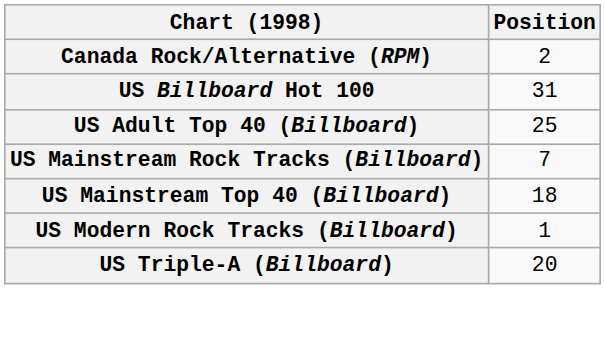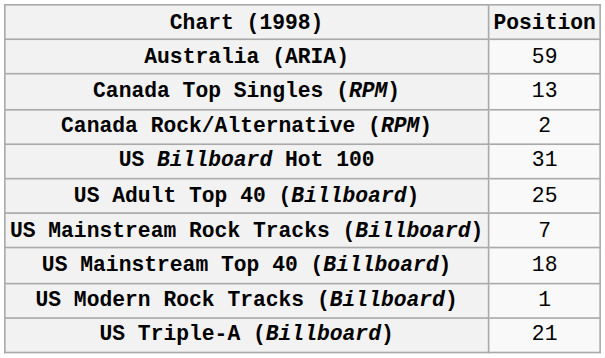+ row: Australia (ARIA) | 59
+ row: Canada Top Singles (RPM) | 13
US Triple-A (Billboard) | Position: 20 -> 21
